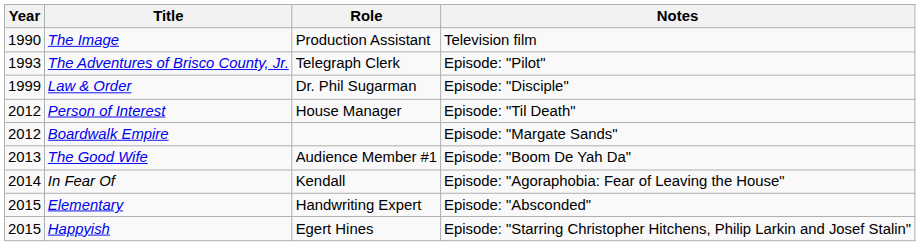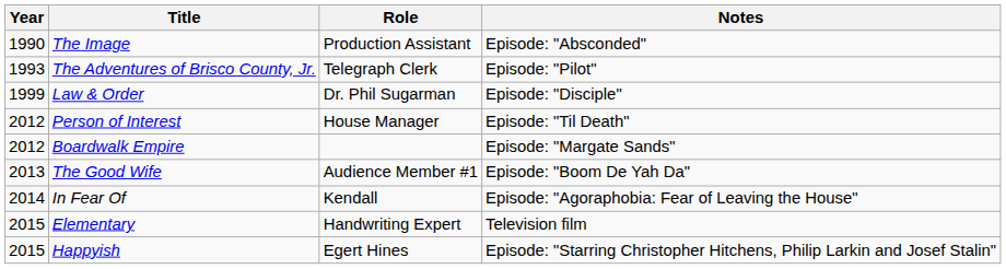The Image | Notes: Television film -> Episode: "Absconded"
Elementary | Notes: Episode: "Absconded" -> Television film
